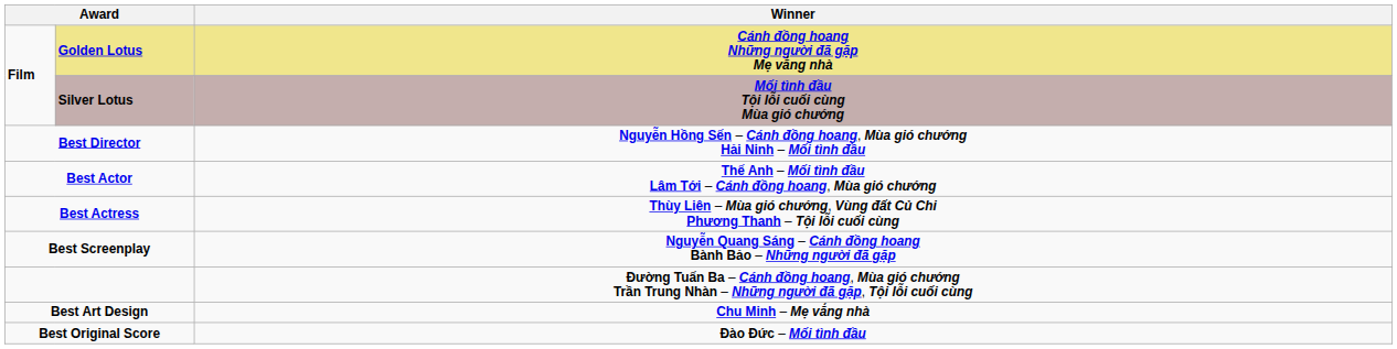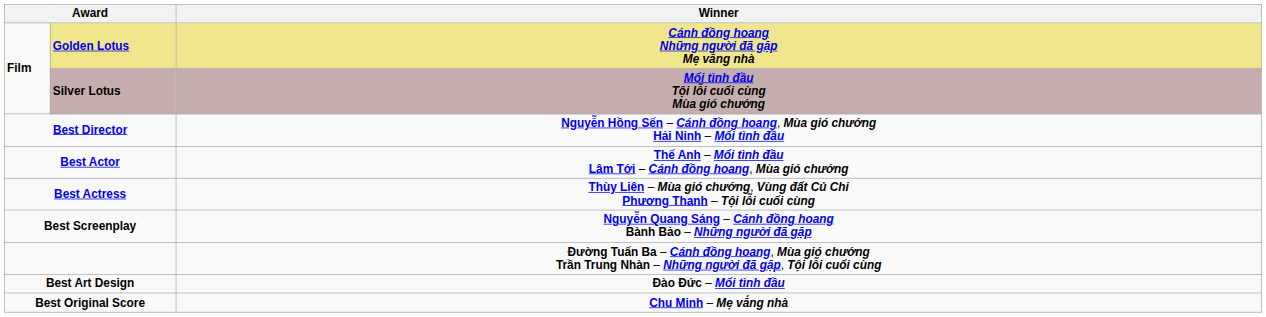Best Art Design | Winner: Chu Minh – Mẹ vắng nhà -> Đào Đức – Mối tình đầu
Best Original Score | Winner: Đào Đức – Mối tình đầu -> Chu Minh – Mẹ vắng nhà
